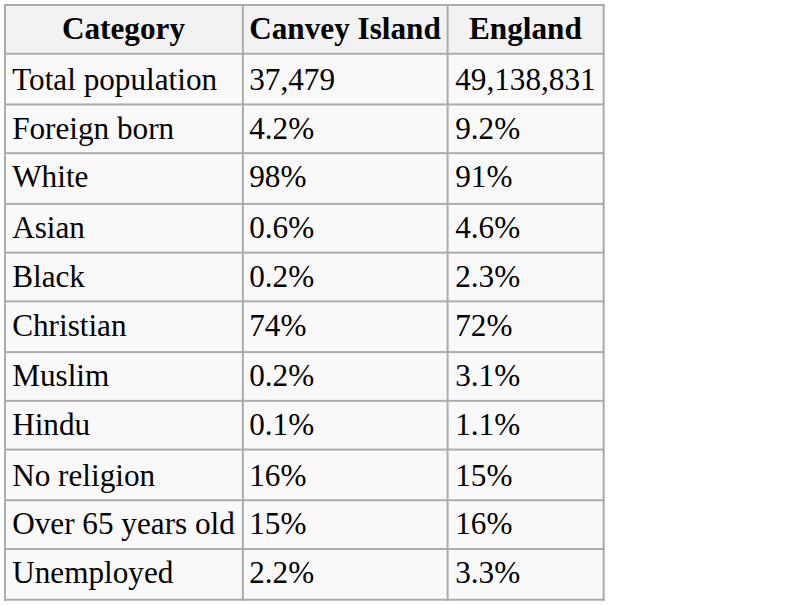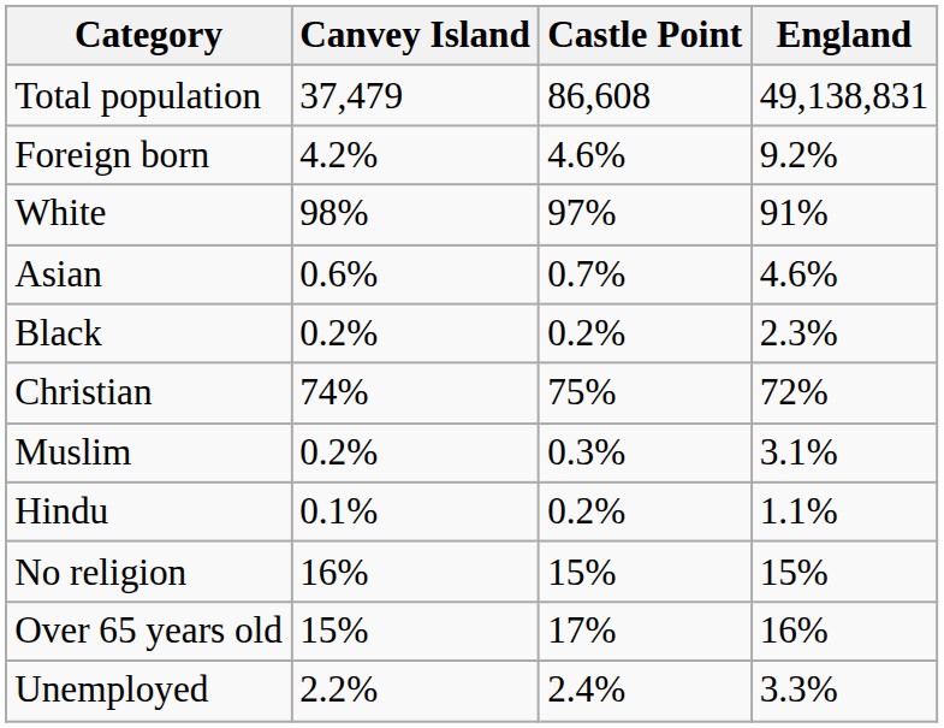+ column: Castle Point | 86,608 | 4.6% | 97% | 0.7% | 0.2% | 75% | 0.3% | 0.2% | 15% | 17% | 2.4%
